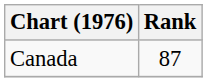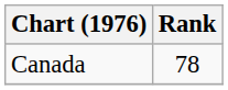Canada | Rank: 87 -> 78
